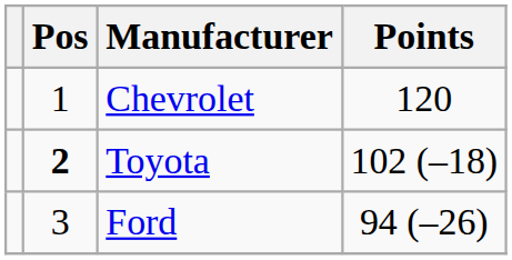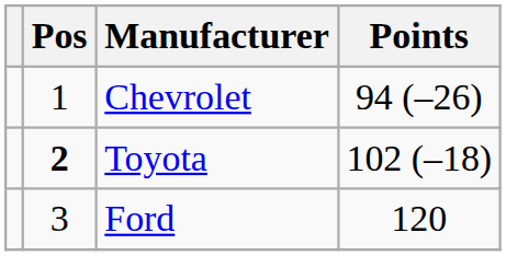Chevrolet | Points: 120 -> 94 (–26)
Ford | Points: 94 (–26) -> 120
